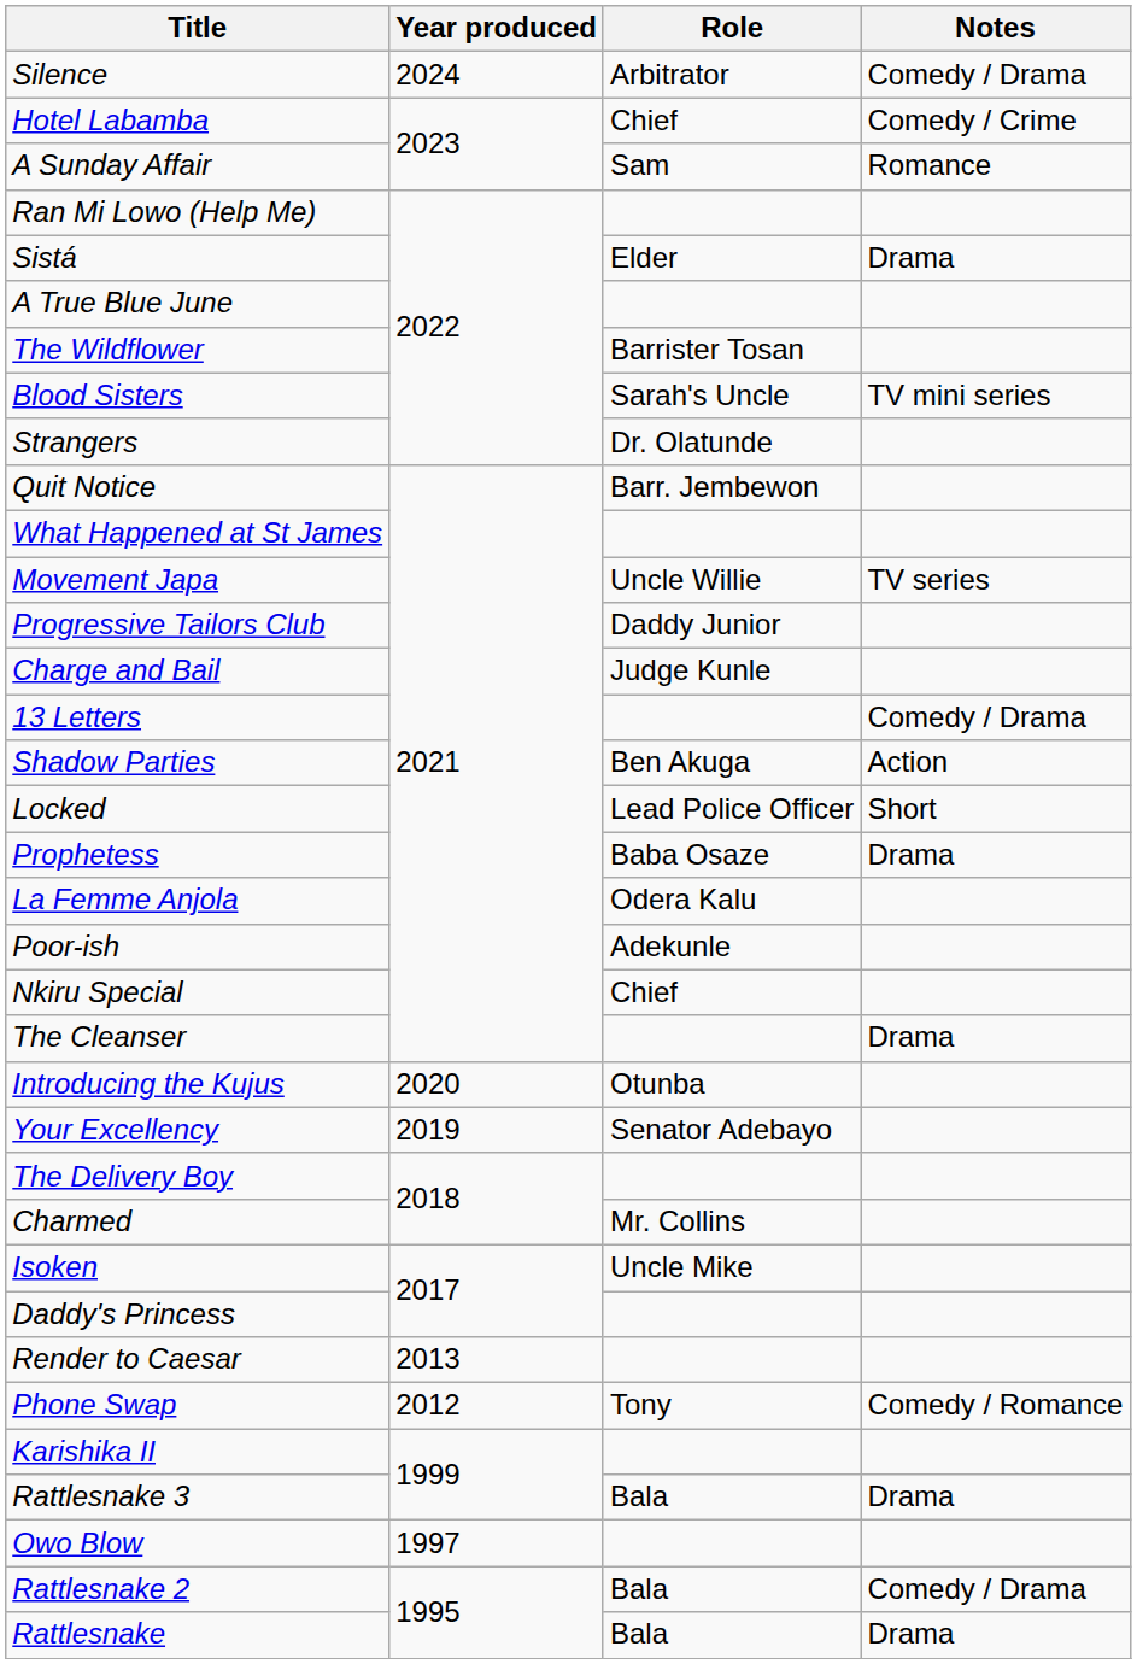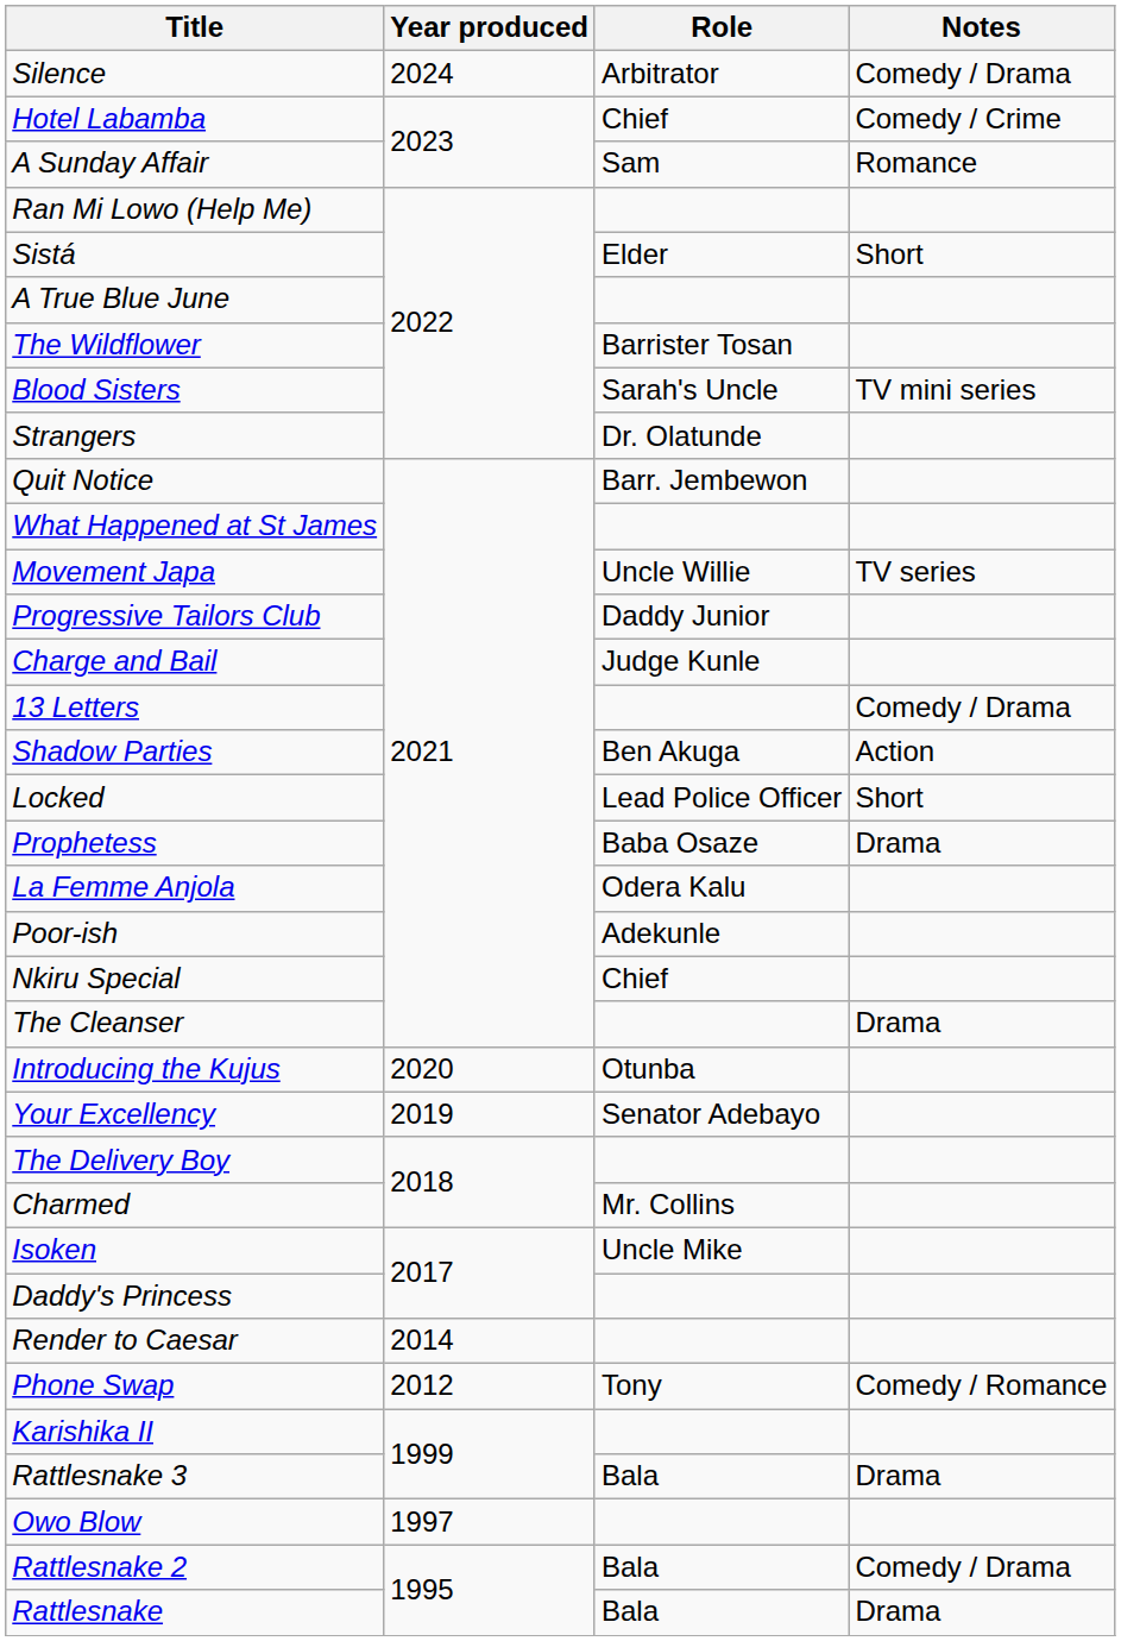Sistá | Notes: Drama -> Short
Render to Caesar | Year produced: 2013 -> 2014
